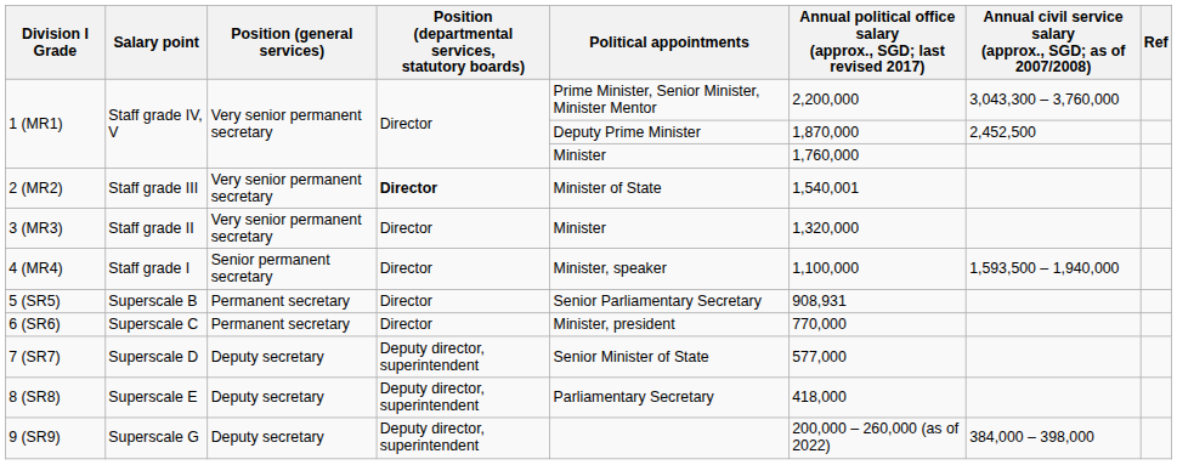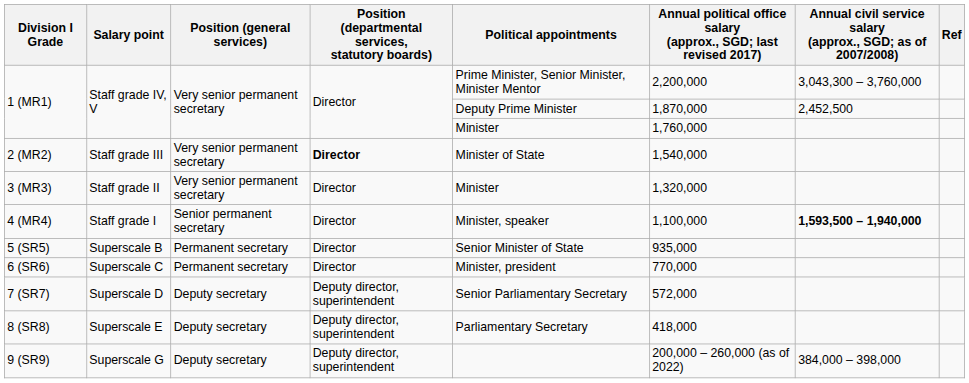2 (MR2) | column 6: 1,540,001 -> 1,540,000
4 (MR4) | Annual civil service salary (approx., SGD; as of 2007/2008): normal -> bold
5 (SR5) | Political appointments: Senior Parliamentary Secretary -> Senior Minister of State
5 (SR5) | column 6: 908,931 -> 935,000
7 (SR7) | Political appointments: Senior Minister of State -> Senior Parliamentary Secretary
7 (SR7) | column 6: 577,000 -> 572,000
